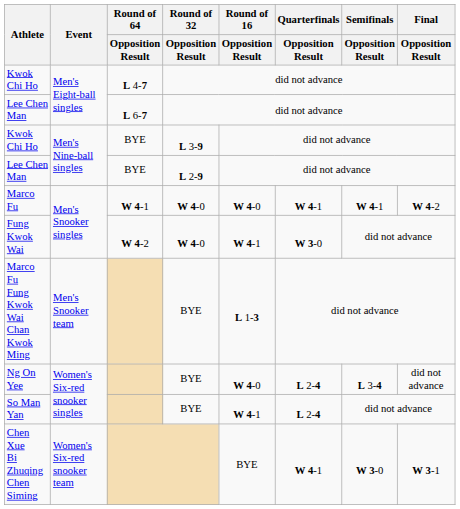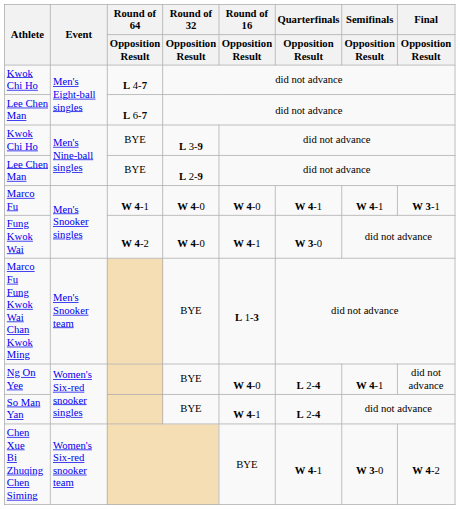Marco Fu | Final / Opposition Result: W 4-2 -> W 3-1
Ng On Yee | Semifinals / Opposition Result: L 3-4 -> W 4-1
Chen Xue Bi Zhuqing Chen Siming | Final / Opposition Result: W 3-1 -> W 4-2
